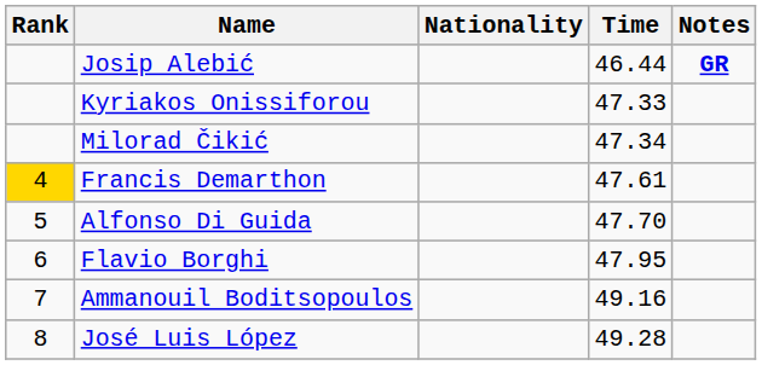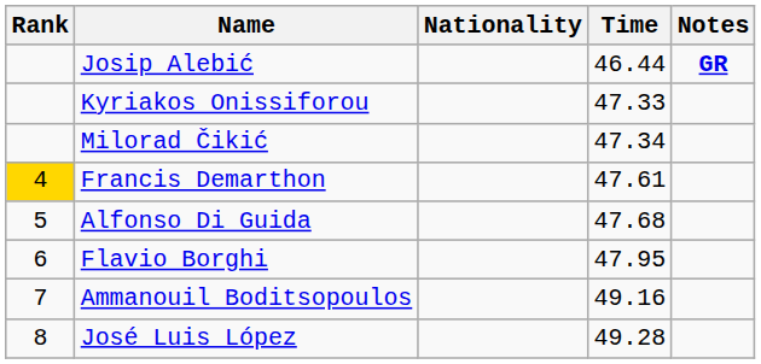Alfonso Di Guida | Time: 47.70 -> 47.68
